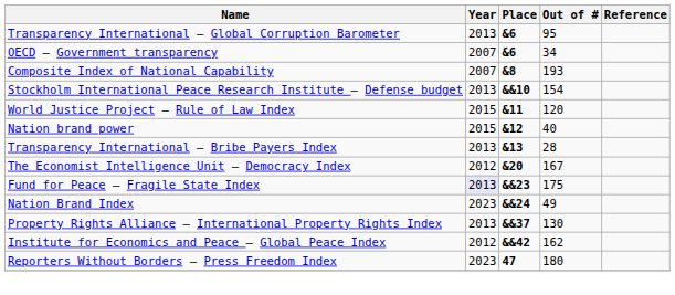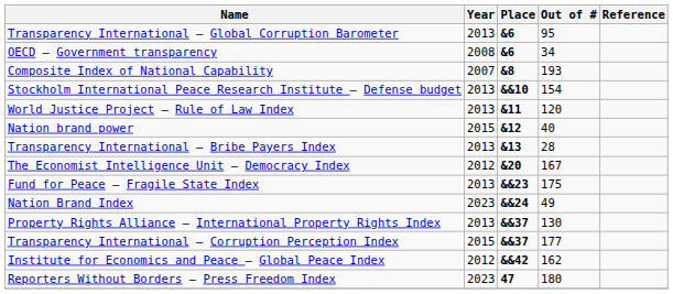OECD – Government transparency | Year: 2007 -> 2008
World Justice Project – Rule of Law Index | Year: 2015 -> 2013
Fund for Peace – Fragile State Index | Year: lavender background -> no background
+ row: Transparency International – Corruption Perception Index | 2015 | &&37 | 177
